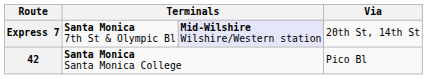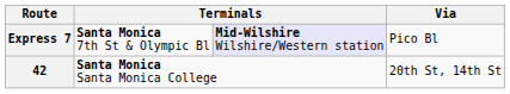Express 7 | Via: 20th St, 14th St -> Pico Bl
42 | Via: Pico Bl -> 20th St, 14th St
